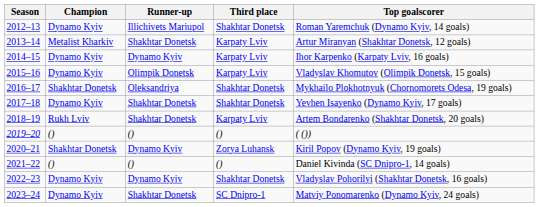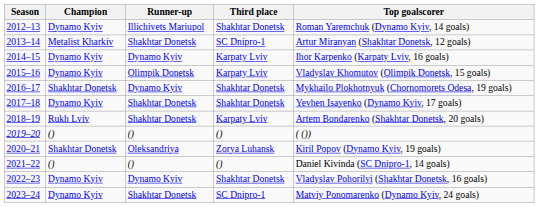2013–14 | Third place: Karpaty Lviv -> SC Dnipro-1
2016–17 | Runner-up: Oleksandriya -> Dynamo Kyiv
2020–21 | Runner-up: Dynamo Kyiv -> Oleksandriya
